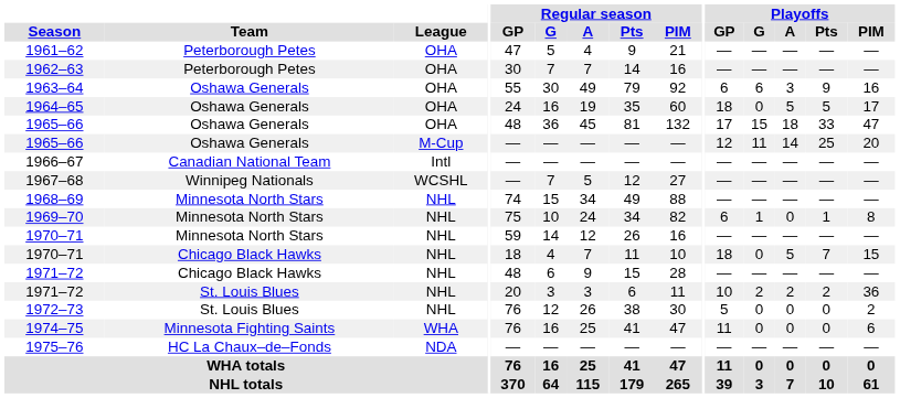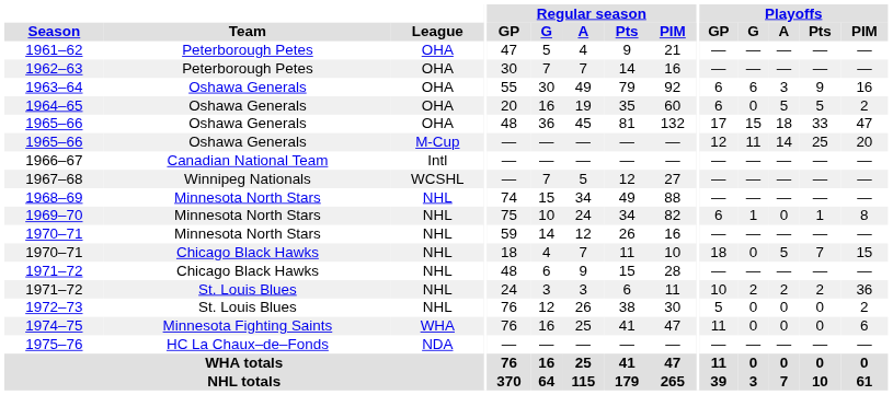1964–65 | Regular season / GP: 24 -> 20
1964–65 | Playoffs / GP: 18 -> 6
1964–65 | Playoffs / PIM: 17 -> 2
1971–72 / St. Louis Blues | Regular season / GP: 20 -> 24
